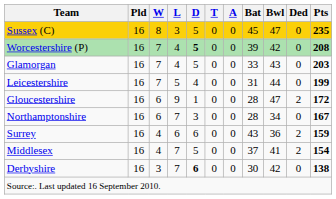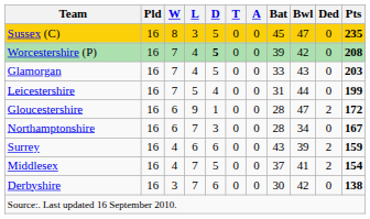Surrey | Bwl: 36 -> 39
Derbyshire | D: bold -> normal
